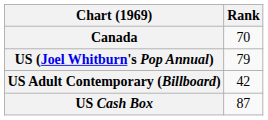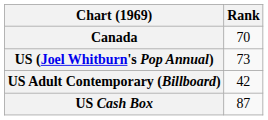US (Joel Whitburn's Pop Annual) | Rank: 79 -> 73
